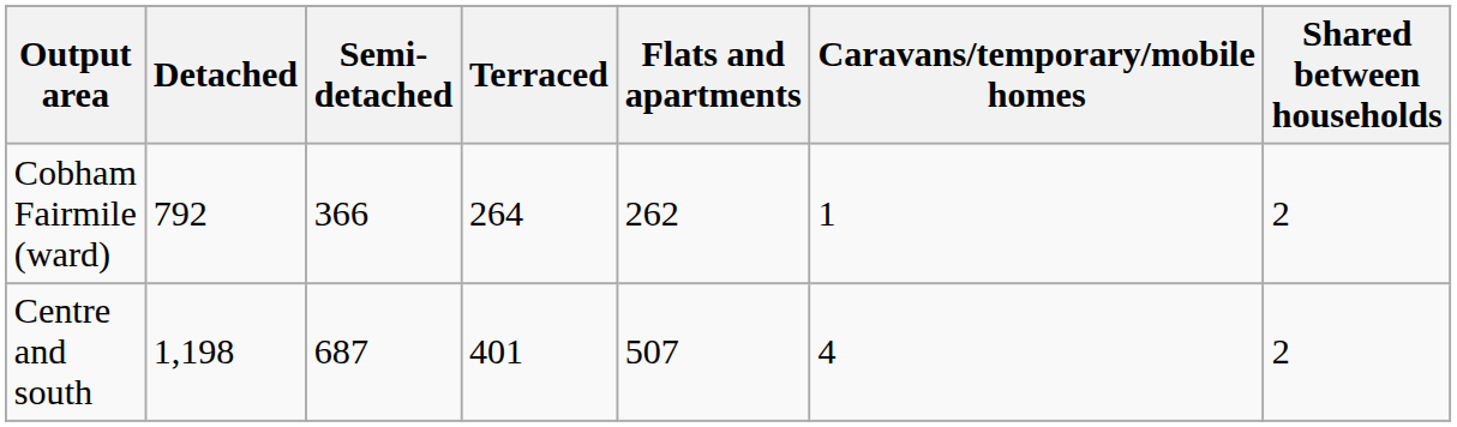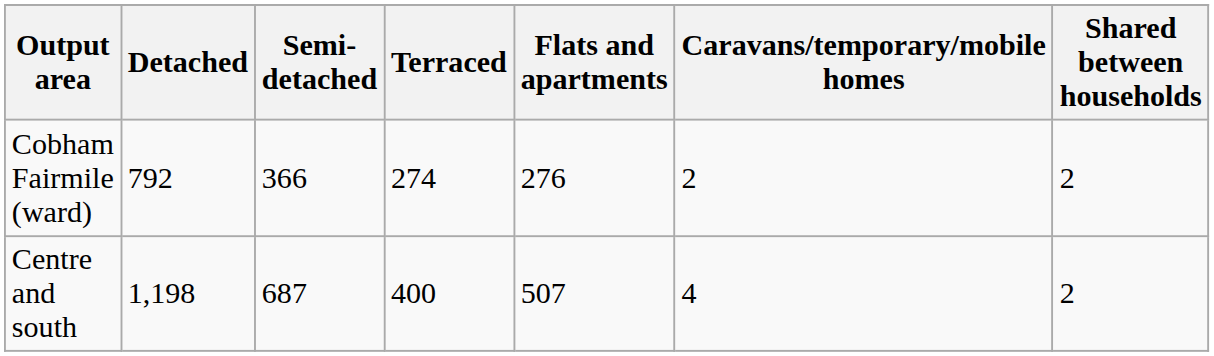Cobham Fairmile (ward) | Terraced: 264 -> 274
Cobham Fairmile (ward) | Flats and apartments: 262 -> 276
Cobham Fairmile (ward) | Caravans/temporary/mobile homes: 1 -> 2
Centre and south | Terraced: 401 -> 400
